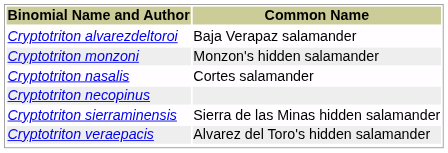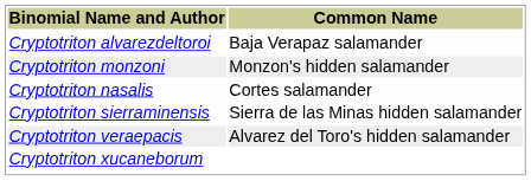- row: Cryptotriton necopinus
+ row: Cryptotriton xucaneborum
